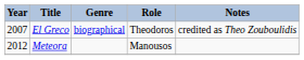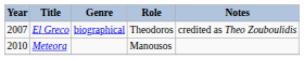Meteora | Year: 2012 -> 2010
